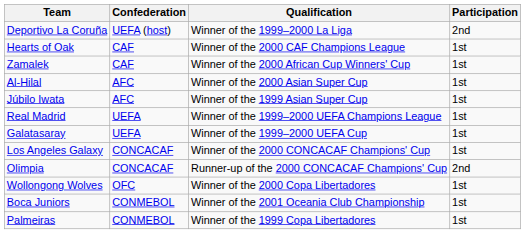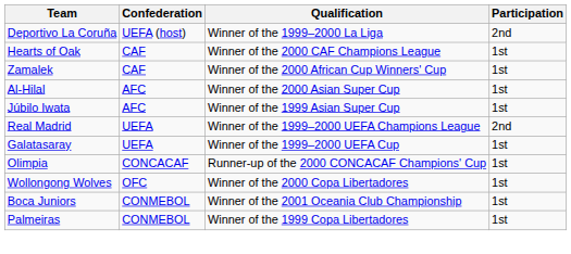Real Madrid | Participation: 1st -> 2nd
- row: Los Angeles Galaxy | CONCACAF | Winner of the 2000 CONCACAF Champions' Cup | 1st
Olimpia | Participation: 2nd -> 1st
